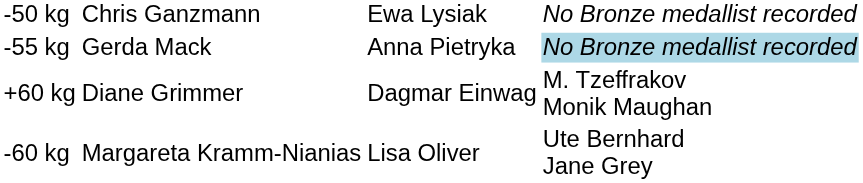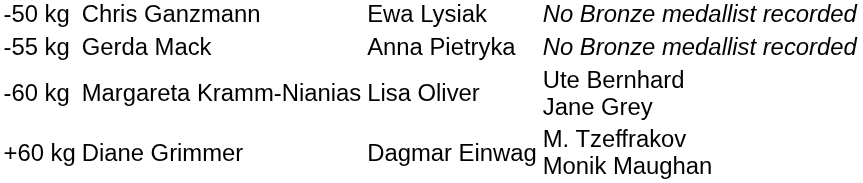-55 kg | column 4: lightblue background -> no background
rows swapped: -60 kg <-> +60 kg
